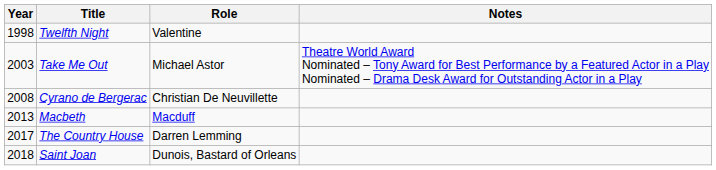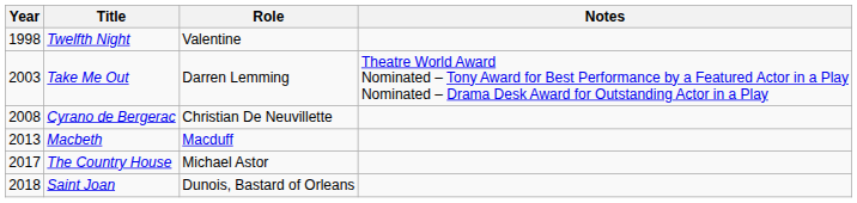Take Me Out | Role: Michael Astor -> Darren Lemming
The Country House | Role: Darren Lemming -> Michael Astor
